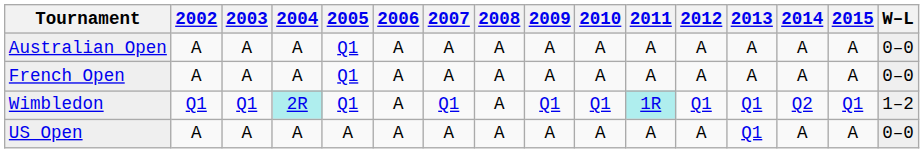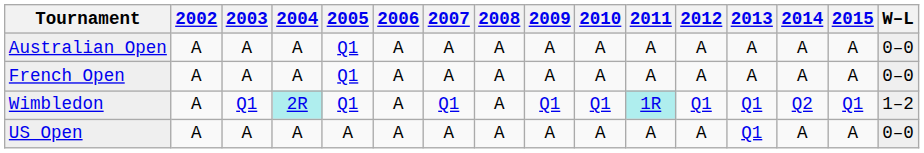Wimbledon | 2002: Q1 -> A
